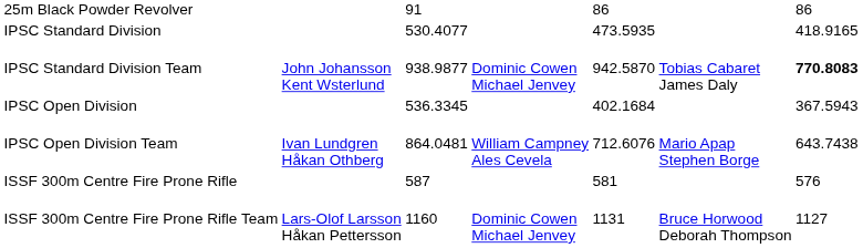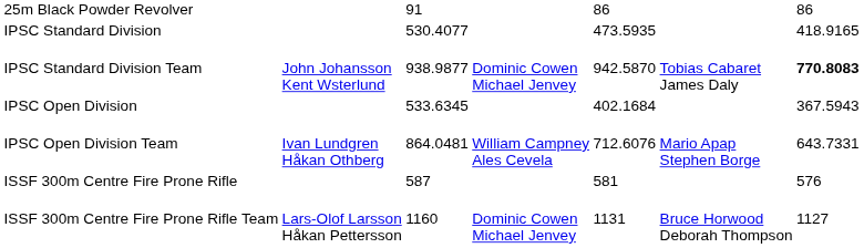IPSC Open Division | column 3: 536.3345 -> 533.6345
IPSC Open Division Team | column 7: 643.7438 -> 643.7331
